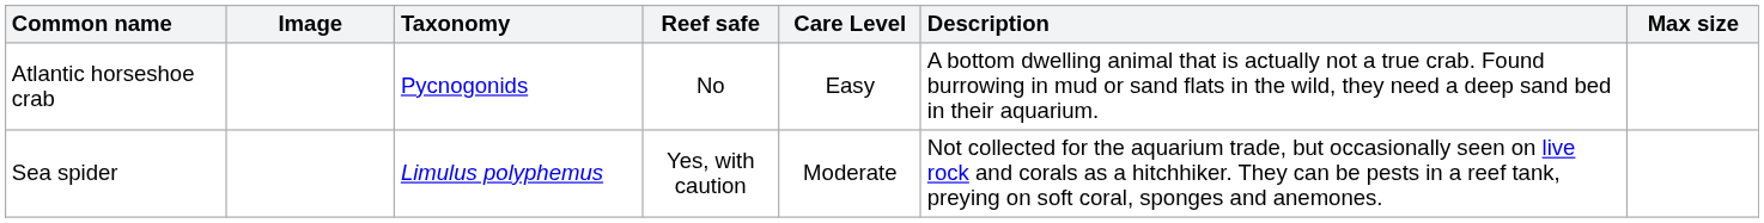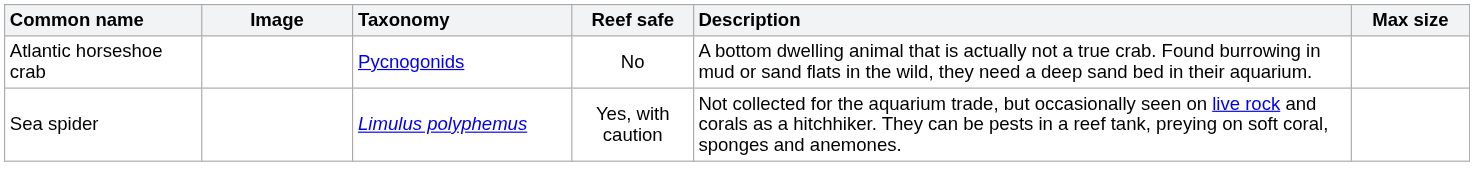- column: Care Level | Easy | Moderate
